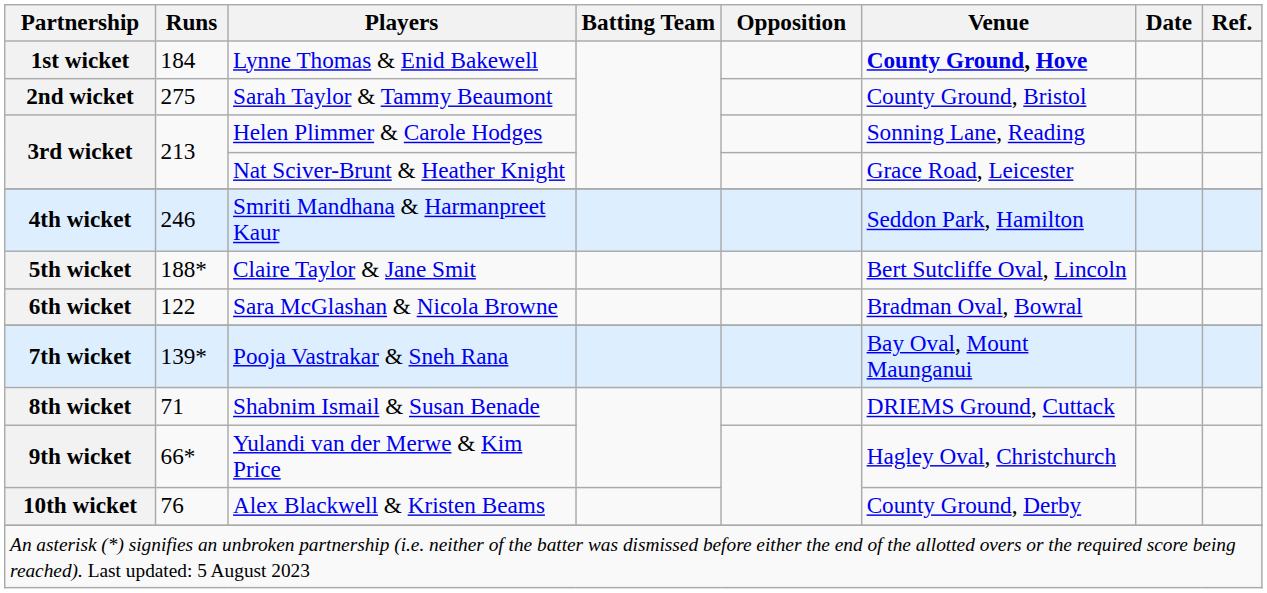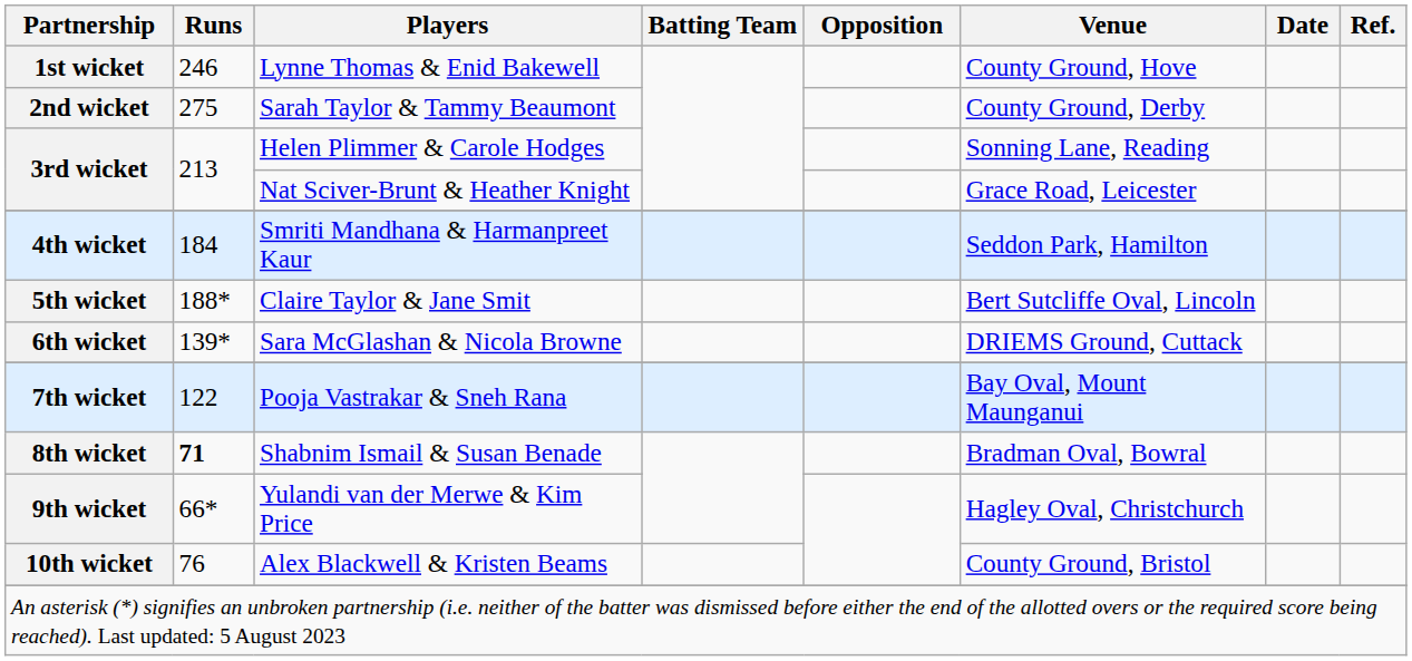1st wicket | Runs: 184 -> 246
1st wicket | Venue: bold -> normal
2nd wicket | Venue: County Ground, Bristol -> County Ground, Derby
4th wicket | Runs: 246 -> 184
6th wicket | Runs: 122 -> 139*
6th wicket | Venue: Bradman Oval, Bowral -> DRIEMS Ground, Cuttack
7th wicket | Runs: 139* -> 122
8th wicket | Runs: normal -> bold
8th wicket | Venue: DRIEMS Ground, Cuttack -> Bradman Oval, Bowral
10th wicket | Venue: County Ground, Derby -> County Ground, Bristol
